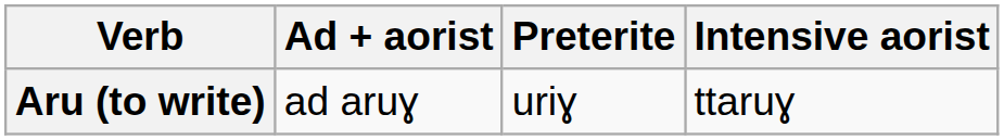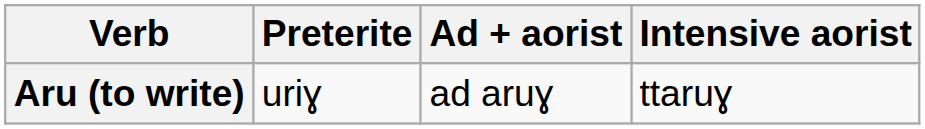columns swapped: Preterite <-> Ad + aorist
